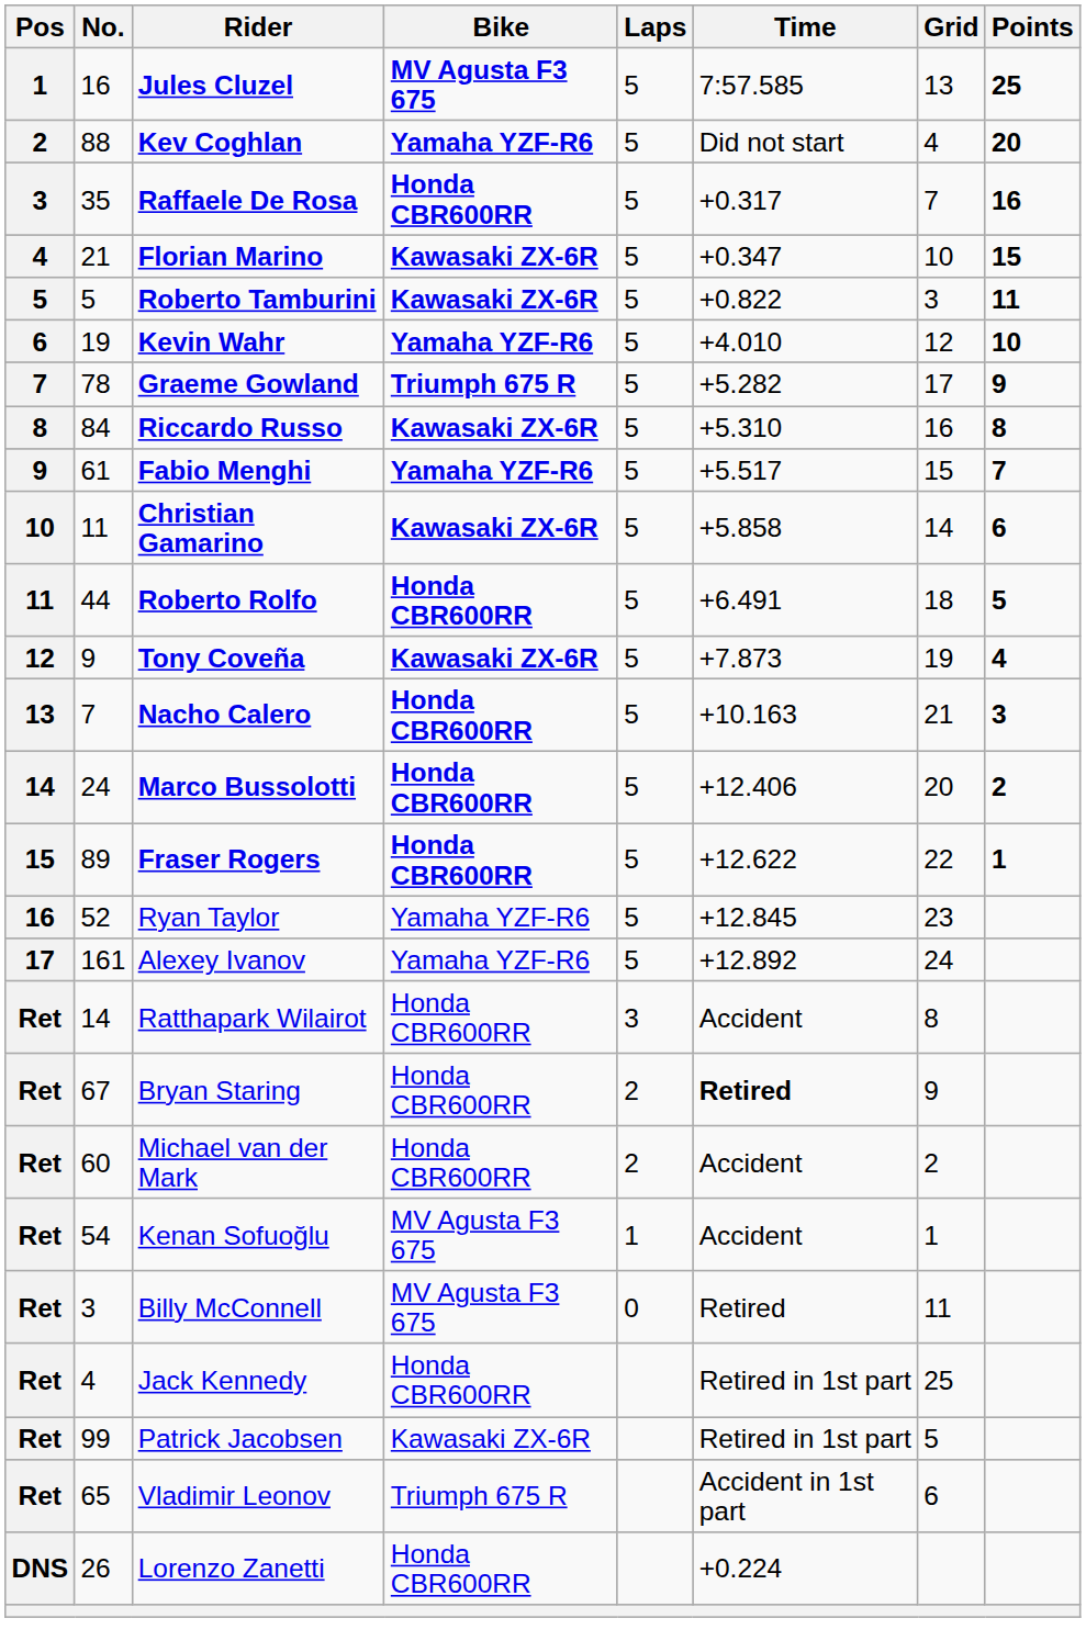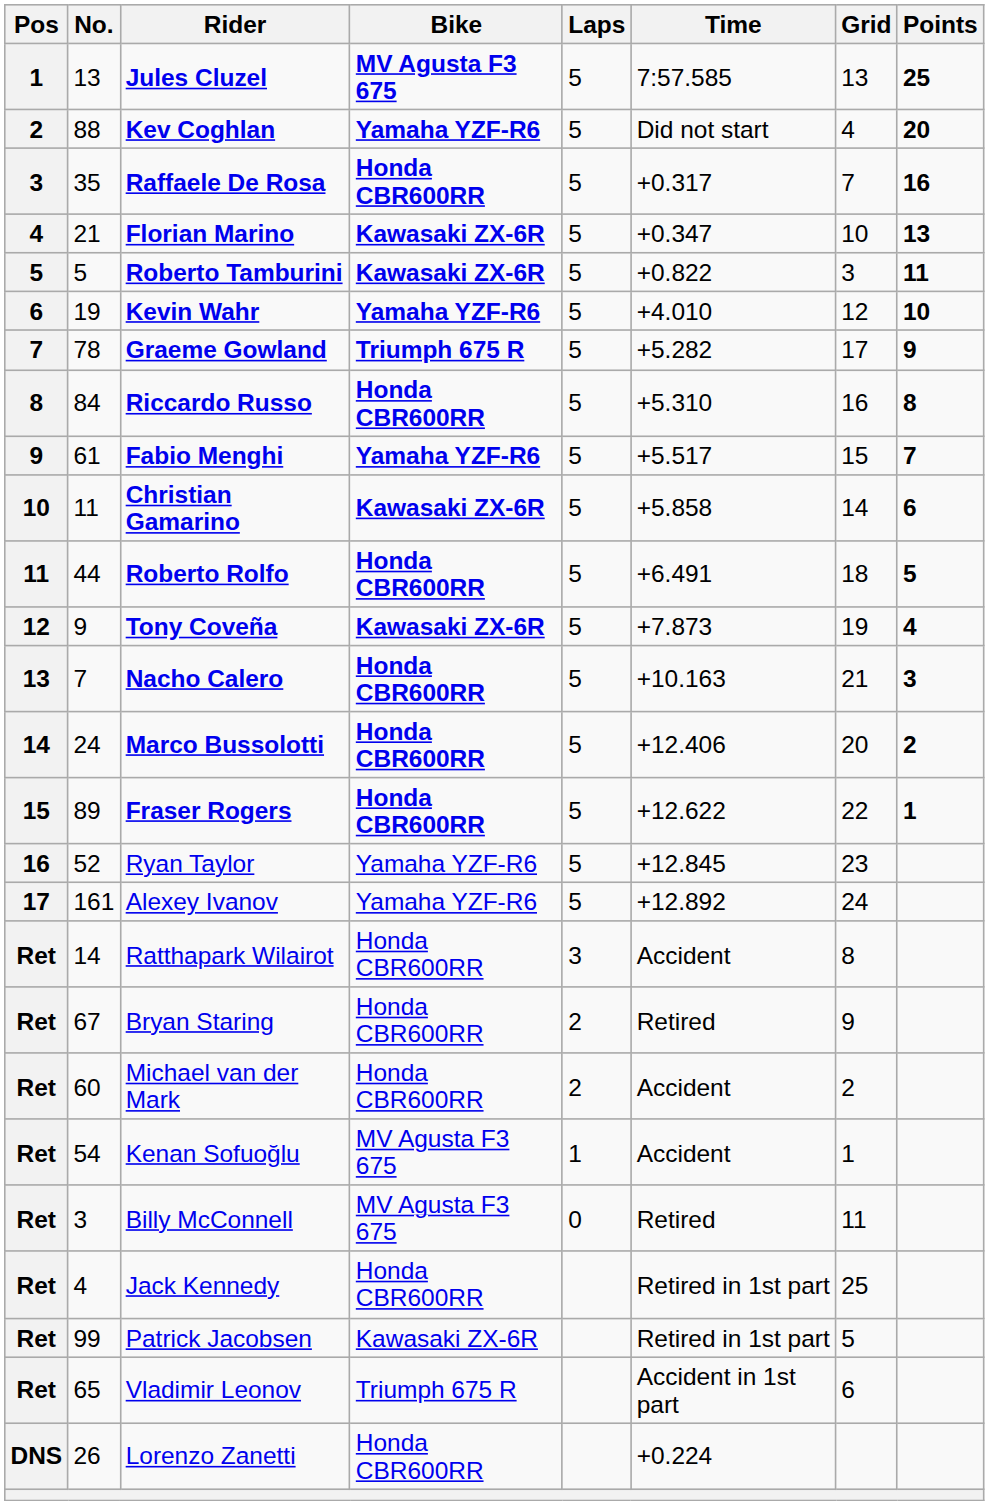Jules Cluzel | No.: 16 -> 13
Florian Marino | Points: 15 -> 13
Riccardo Russo | Bike: Kawasaki ZX-6R -> Honda CBR600RR
Bryan Staring | Time: bold -> normal
